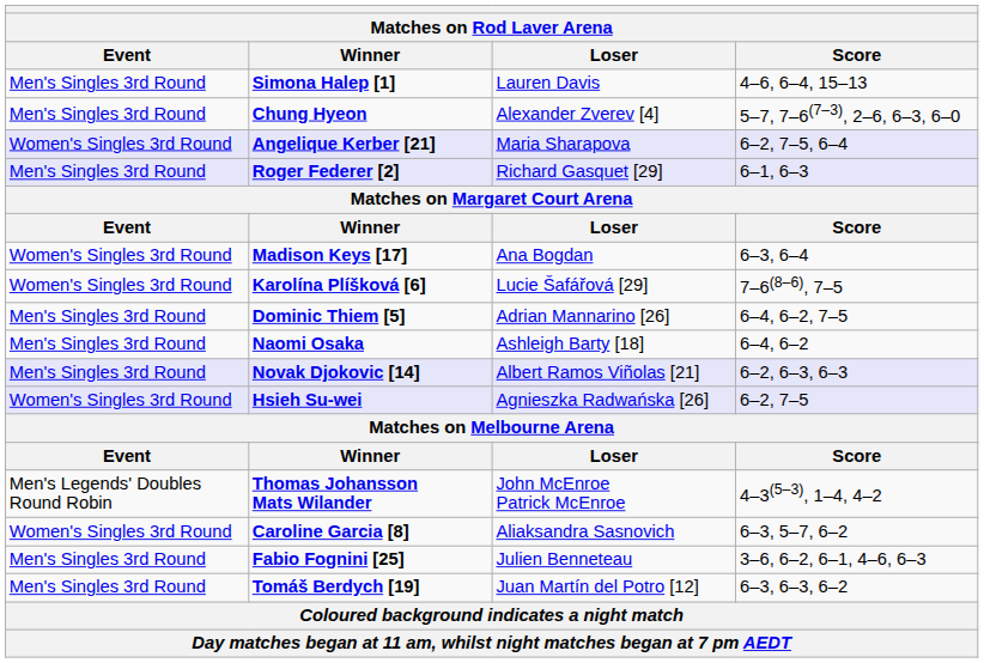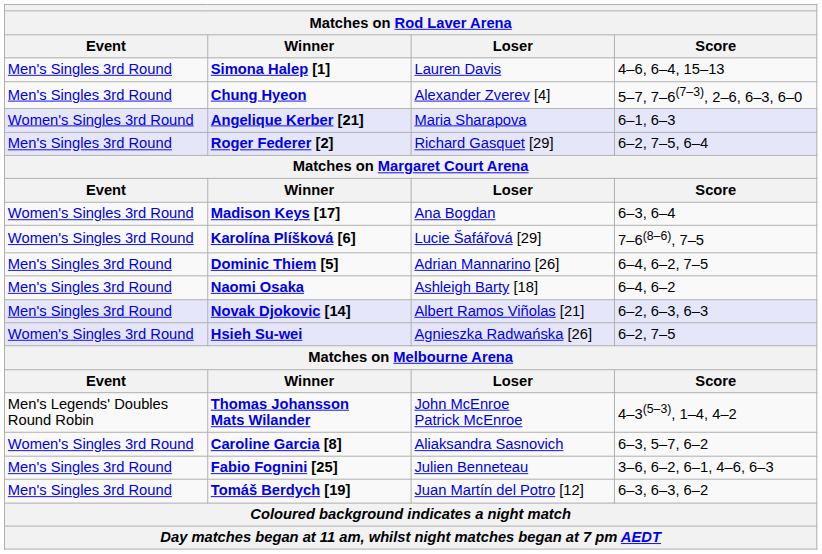Angelique Kerber [21] | Score: 6–2, 7–5, 6–4 -> 6–1, 6–3
Roger Federer [2] | Score: 6–1, 6–3 -> 6–2, 7–5, 6–4
